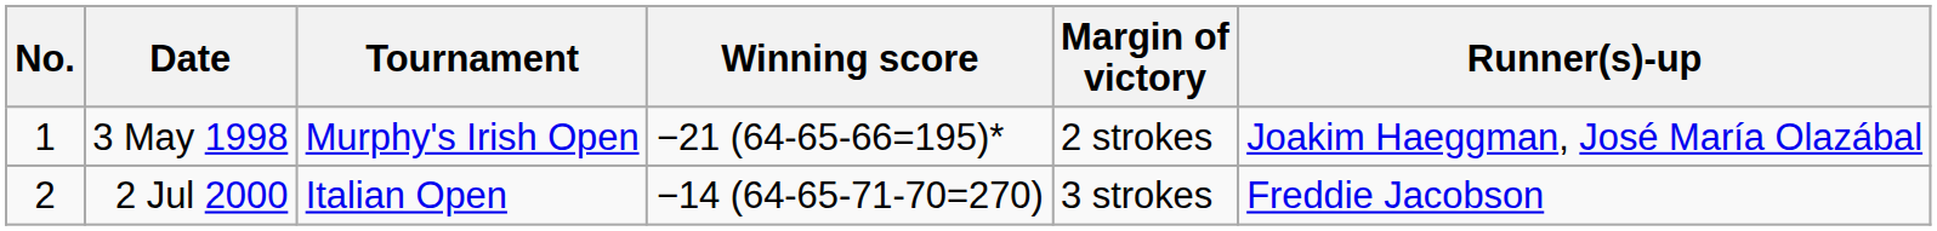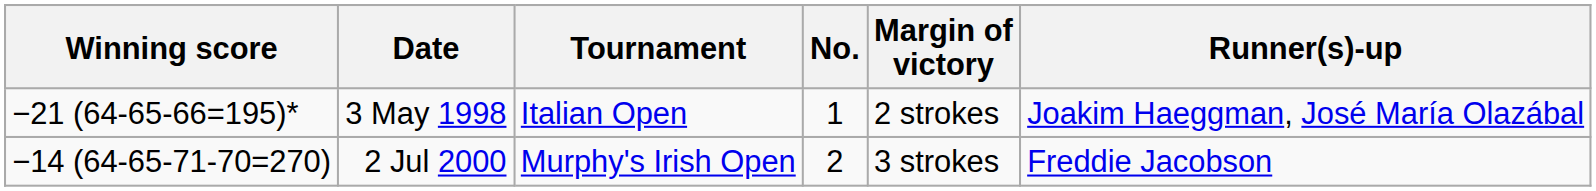columns swapped: No. <-> Winning score
3 May 1998 | Tournament: Murphy's Irish Open -> Italian Open
2 Jul 2000 | Tournament: Italian Open -> Murphy's Irish Open
